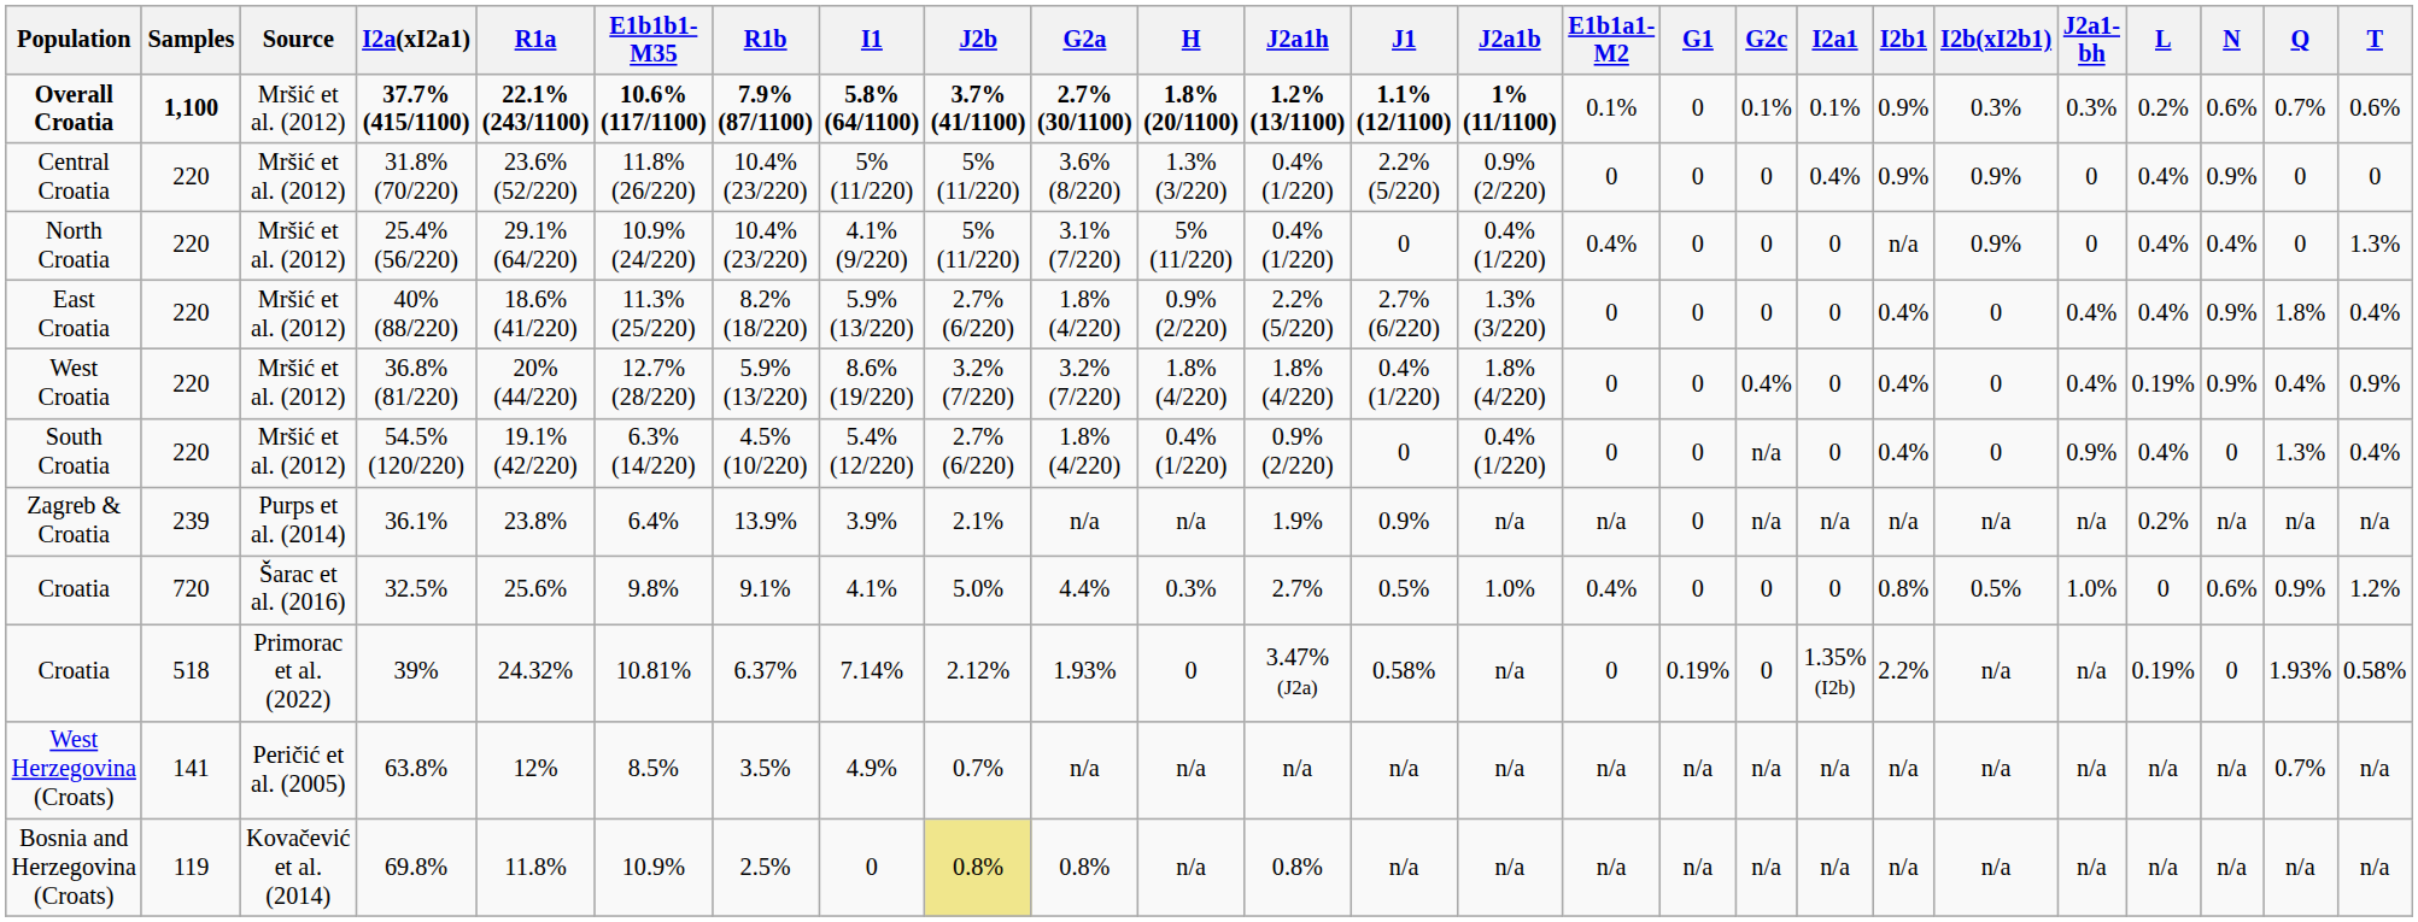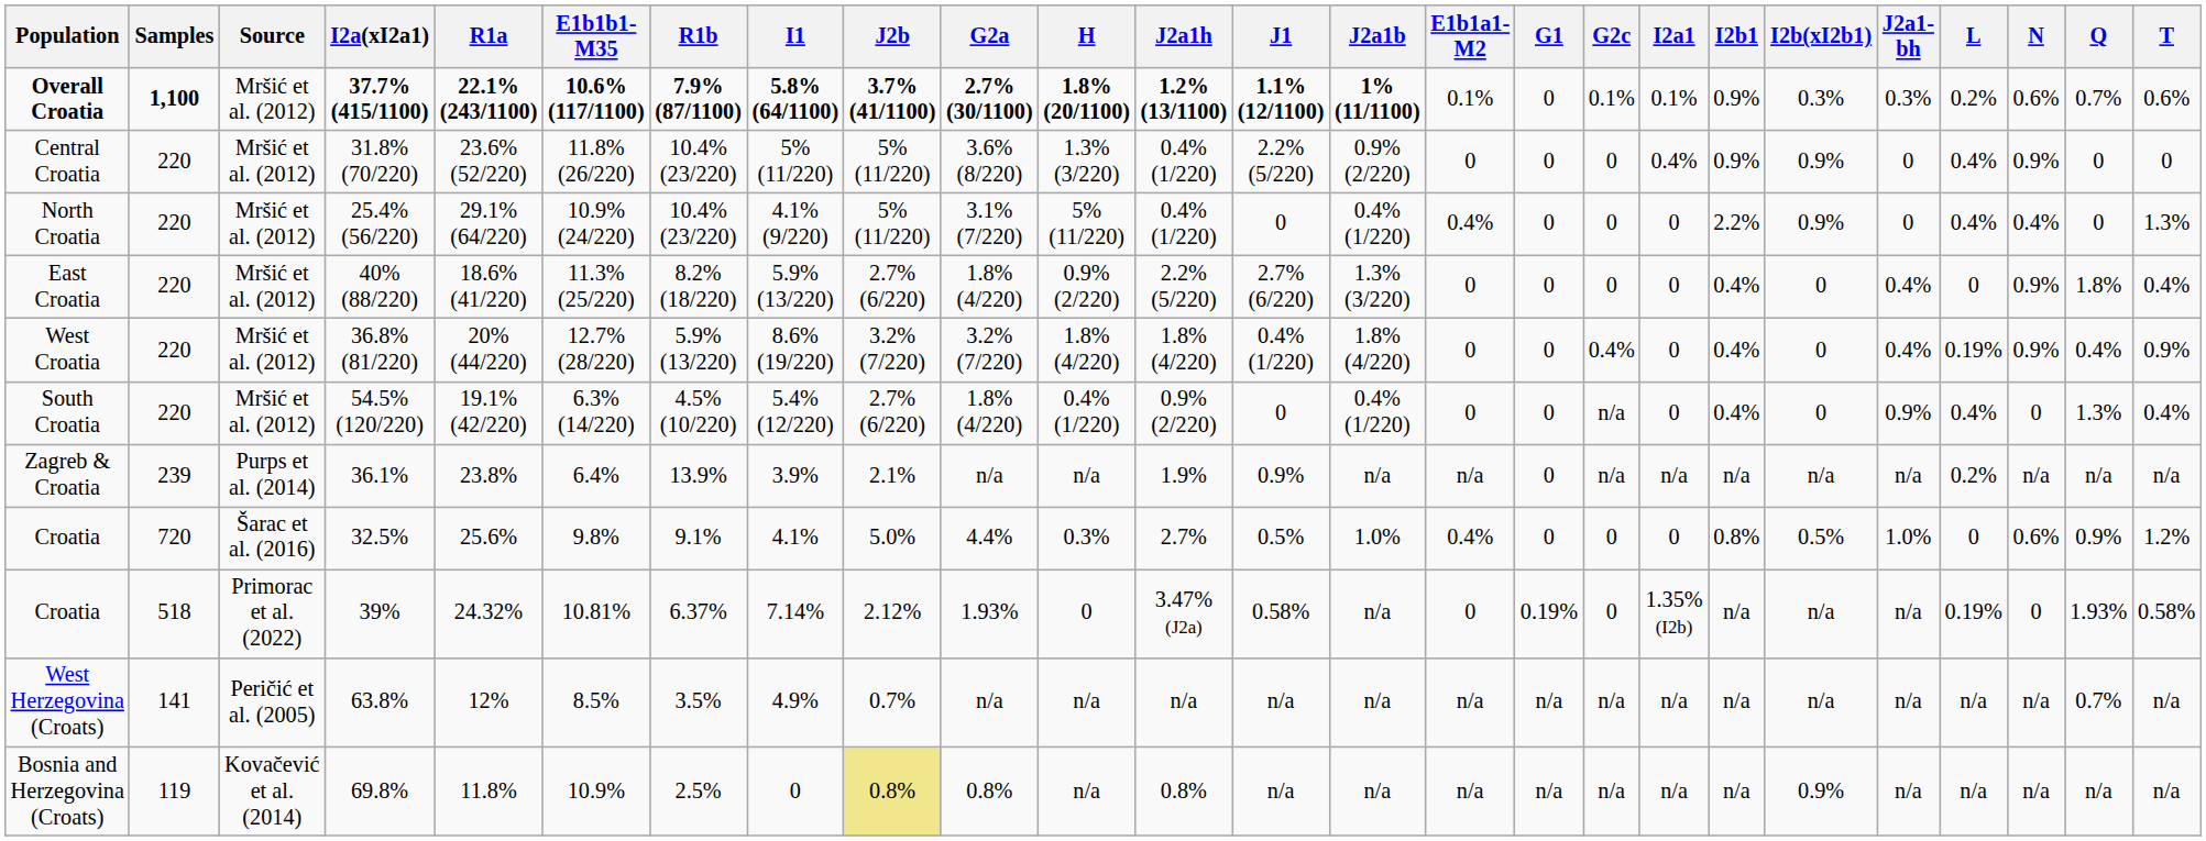North Croatia | I2b1: n/a -> 2.2%
East Croatia | L: 0.4% -> 0
Croatia / 39% | I2b1: 2.2% -> n/a
Bosnia and Herzegovina (Croats) | I2b(xI2b1): n/a -> 0.9%
